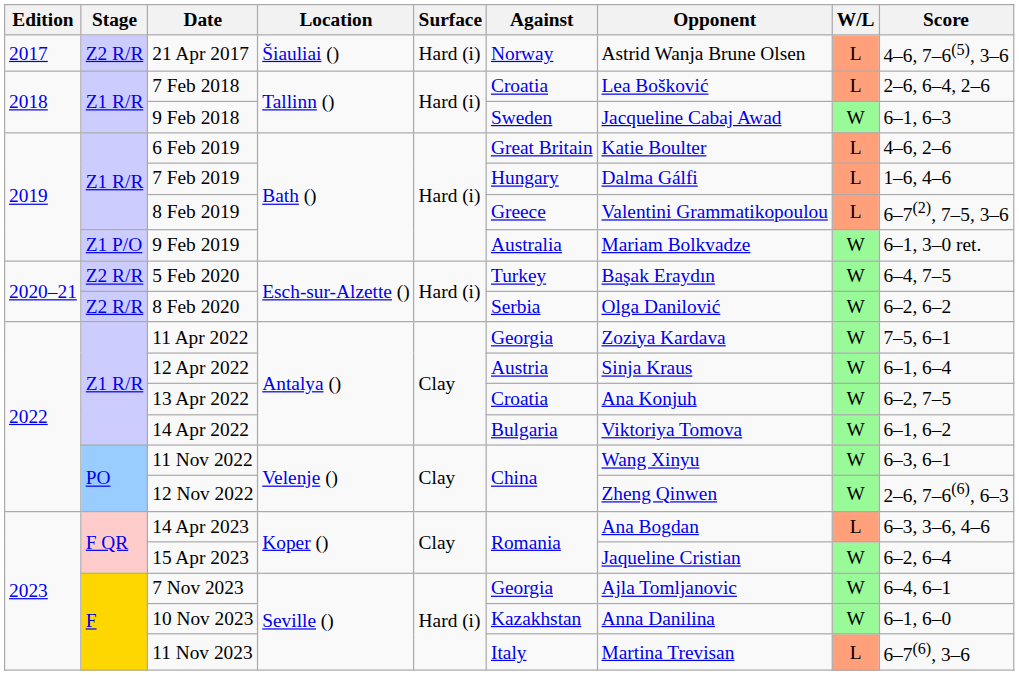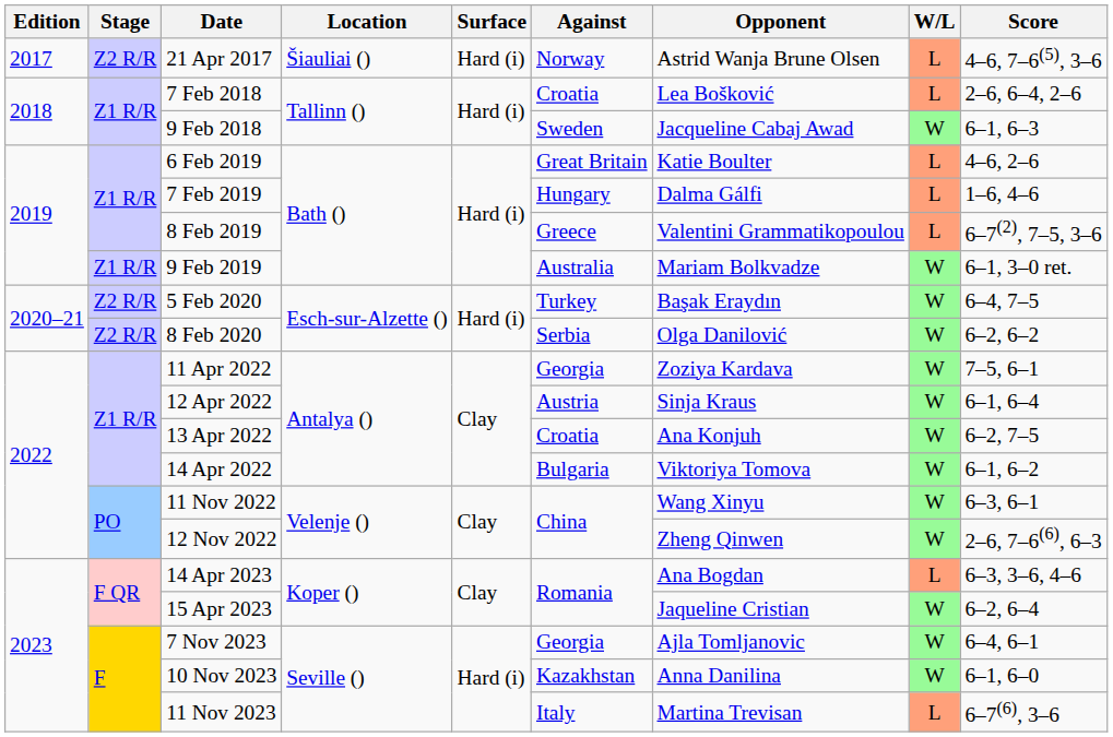9 Feb 2019 | Stage: Z1 P/O -> Z1 R/R
